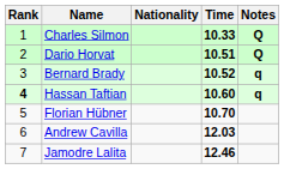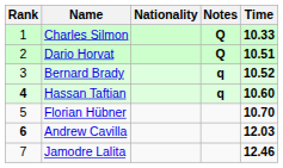columns swapped: Time <-> Notes
Andrew Cavilla | Rank: normal -> bold
